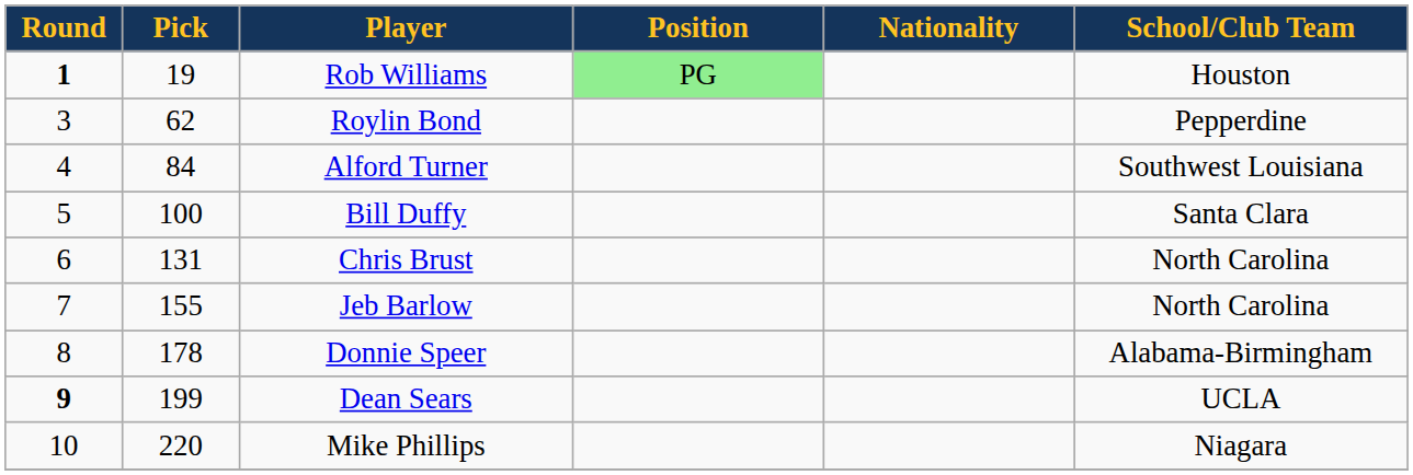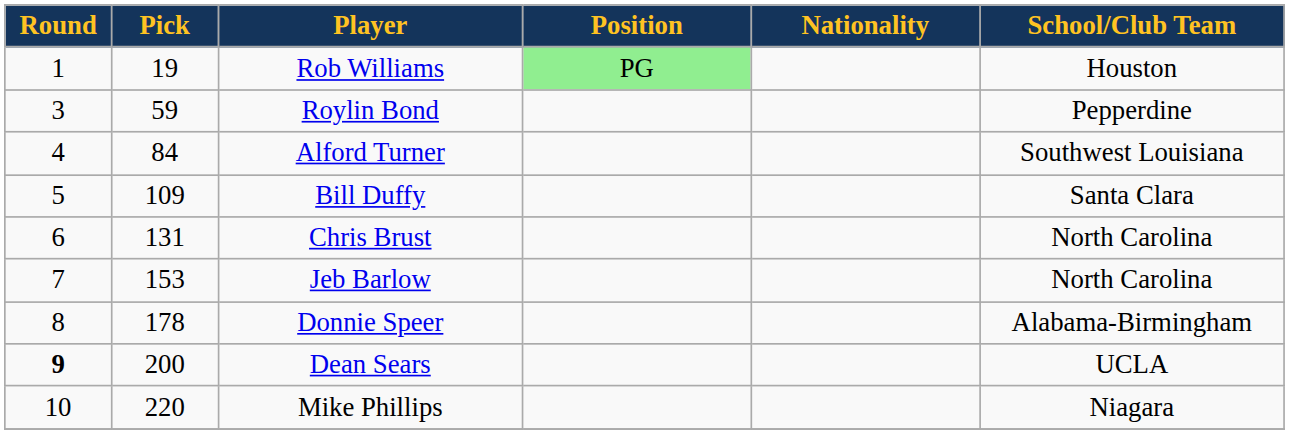Rob Williams | Round: bold -> normal
Roylin Bond | Pick: 62 -> 59
Bill Duffy | Pick: 100 -> 109
Jeb Barlow | Pick: 155 -> 153
Dean Sears | Pick: 199 -> 200
